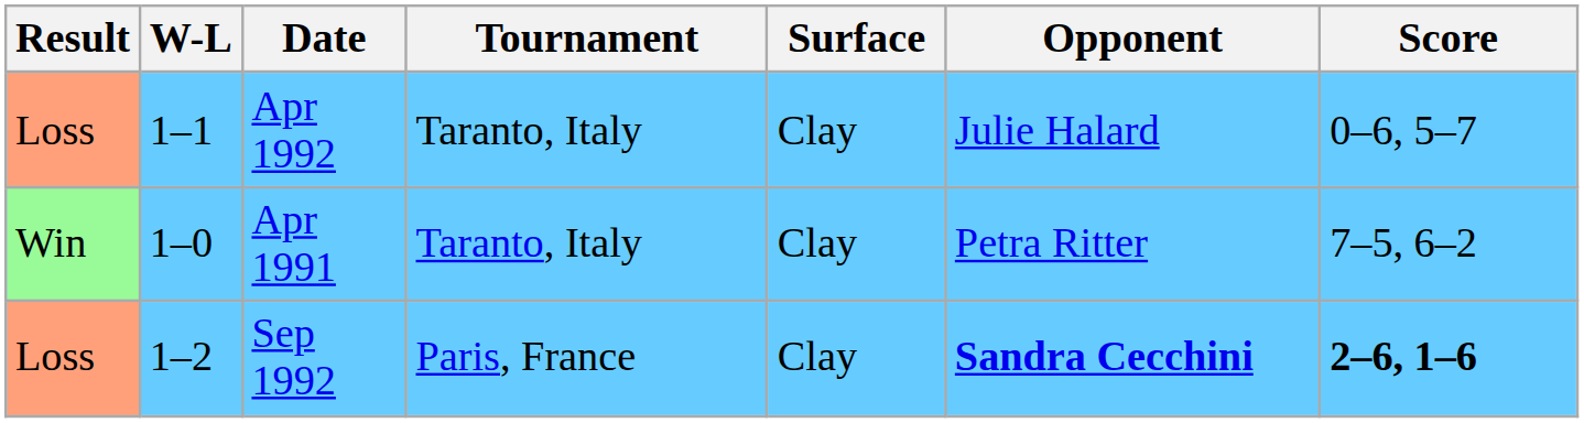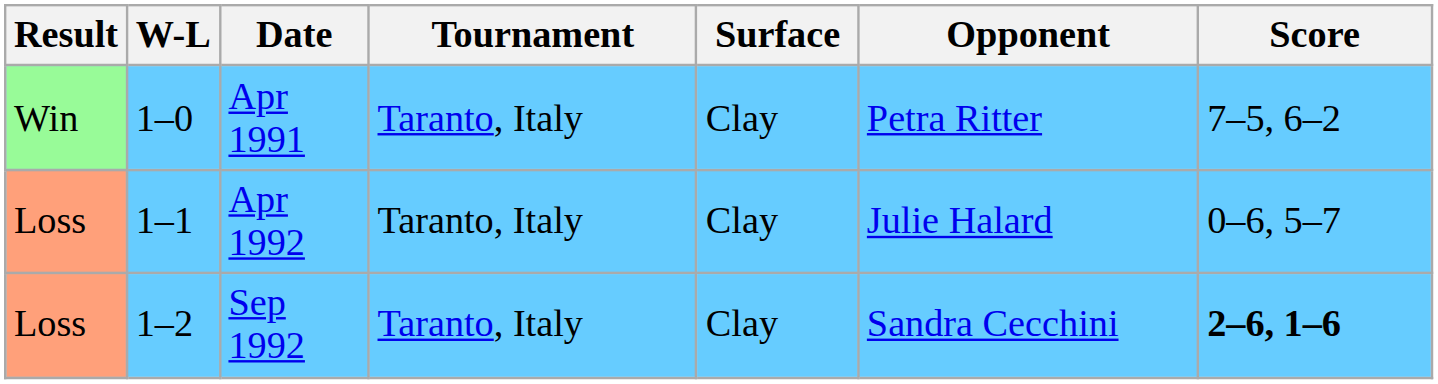rows swapped: Apr 1991 <-> Apr 1992
Sep 1992 | Tournament: Paris, France -> Taranto, Italy
Sep 1992 | Opponent: bold -> normal
